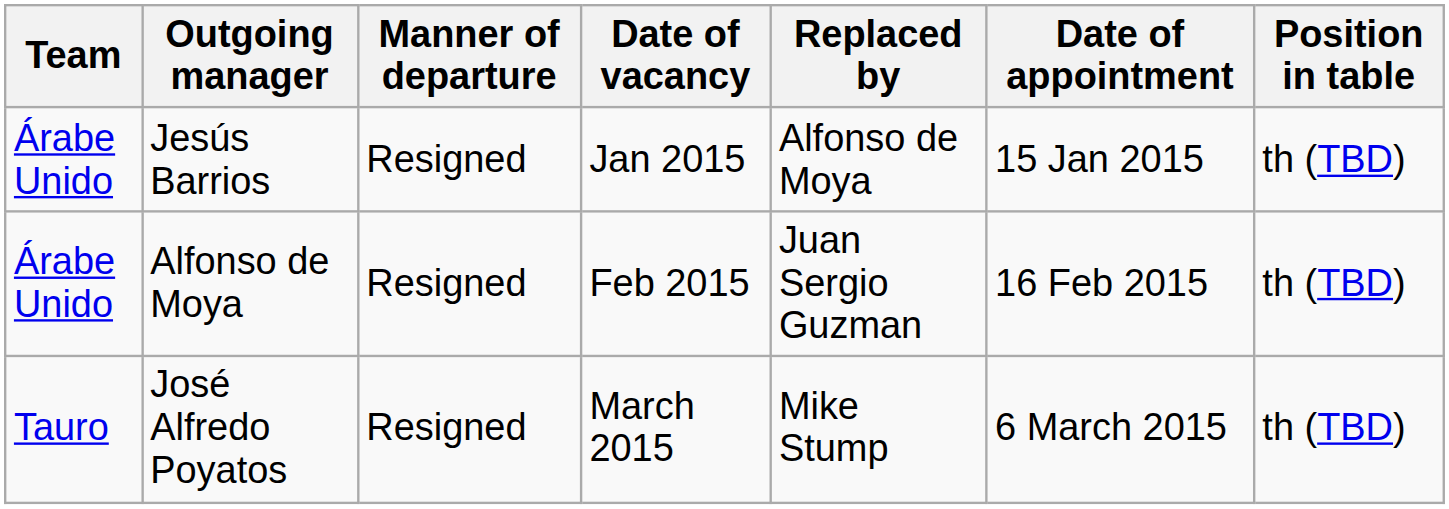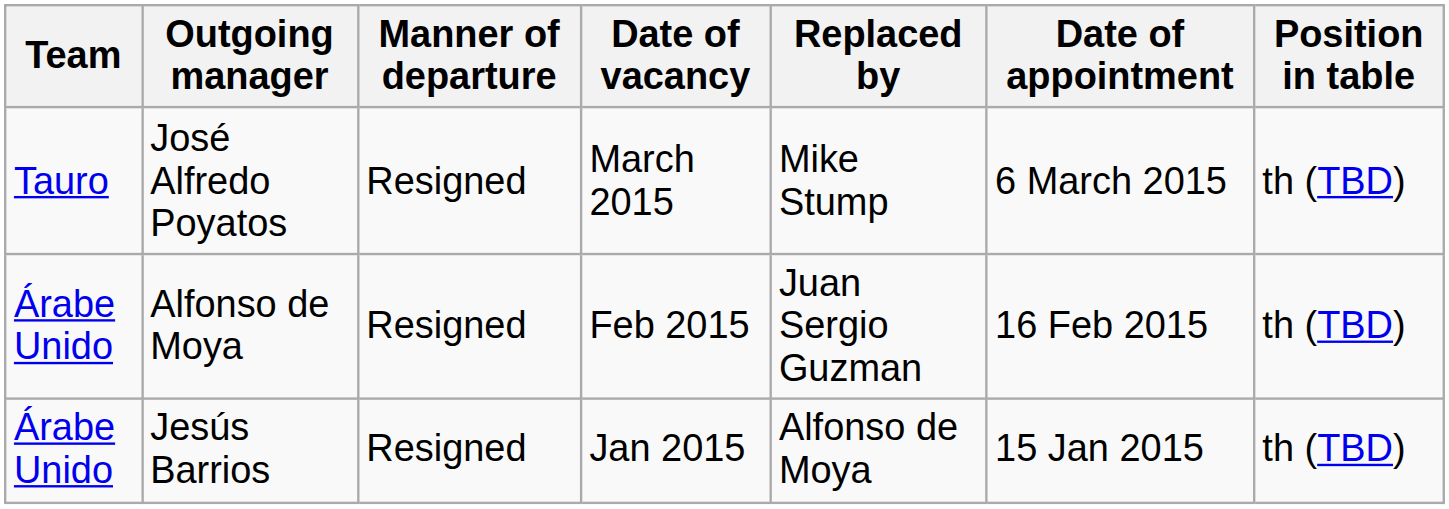rows swapped: Jesús Barrios <-> José Alfredo Poyatos
